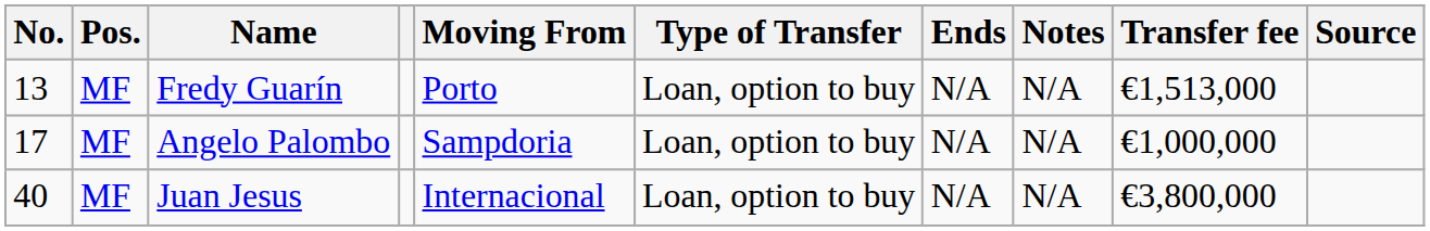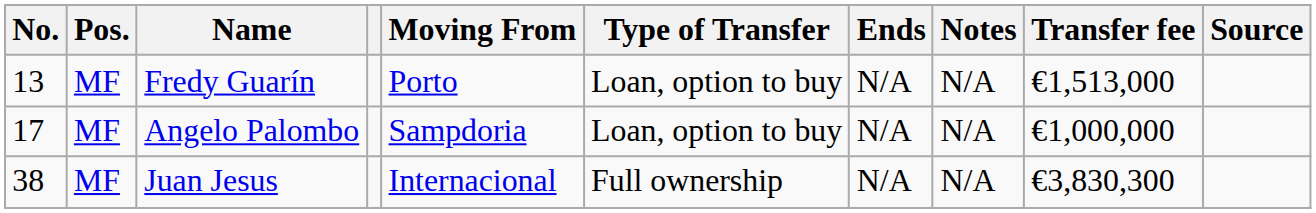Juan Jesus | No.: 40 -> 38
Juan Jesus | Type of Transfer: Loan, option to buy -> Full ownership
Juan Jesus | Transfer fee: €3,800,000 -> €3,830,300
